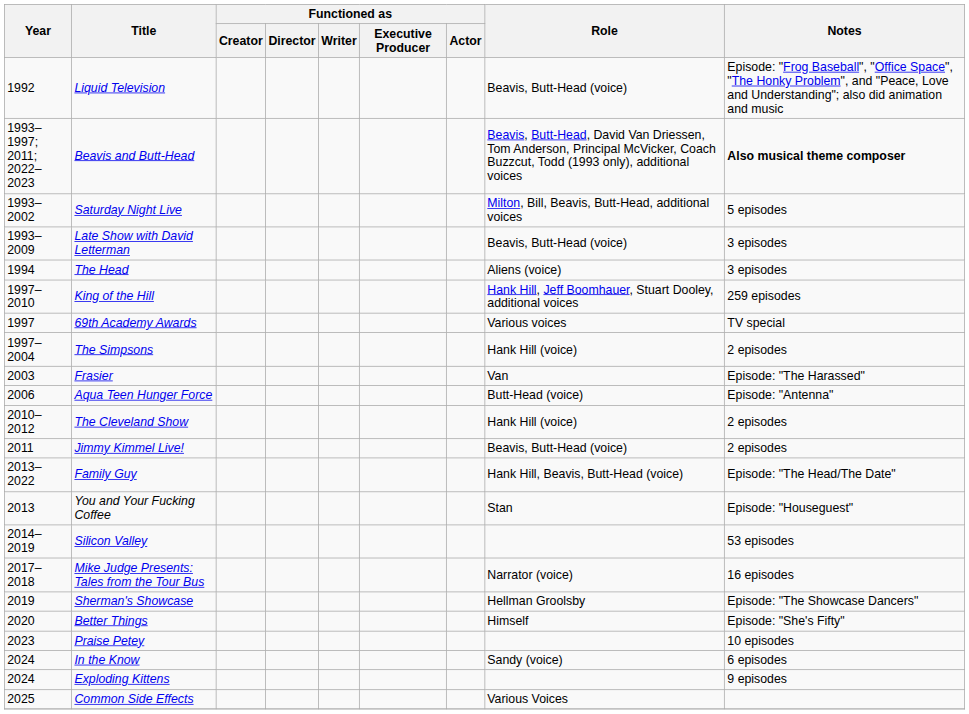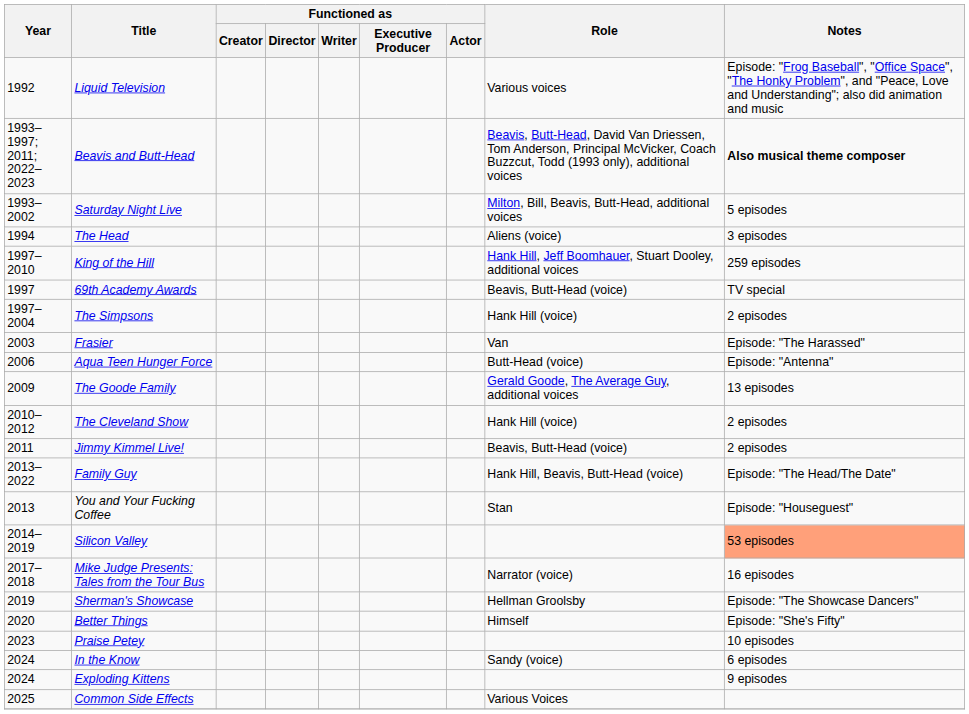Liquid Television | Role: Beavis, Butt-Head (voice) -> Various voices
- row: 1993–2009 | Late Show with David Letterman | Beavis, Butt-Head (voice) | 3 episodes
69th Academy Awards | Role: Various voices -> Beavis, Butt-Head (voice)
+ row: 2009 | The Goode Family | Gerald Goode, The Average Guy, additional voices | 13 episodes
Silicon Valley | Notes: no background -> lightsalmon background
